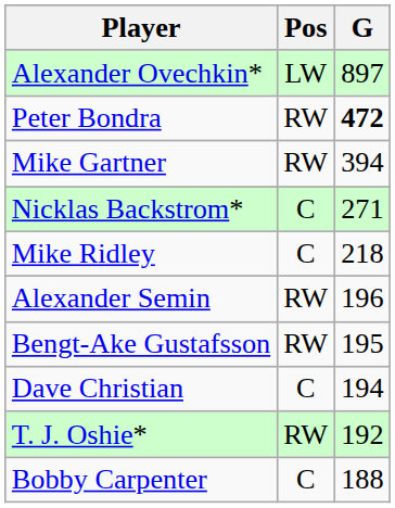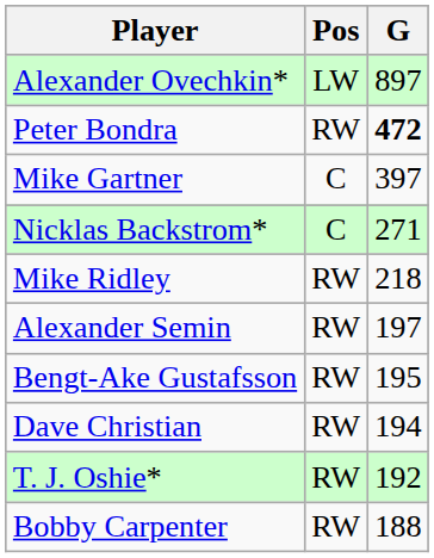Mike Gartner | Pos: RW -> C
Mike Gartner | G: 394 -> 397
Mike Ridley | Pos: C -> RW
Alexander Semin | G: 196 -> 197
Dave Christian | Pos: C -> RW
Bobby Carpenter | Pos: C -> RW
